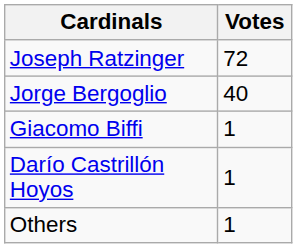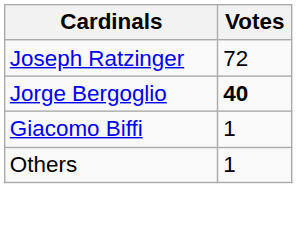Jorge Bergoglio | Votes: normal -> bold
- row: Darío Castrillón Hoyos | 1
